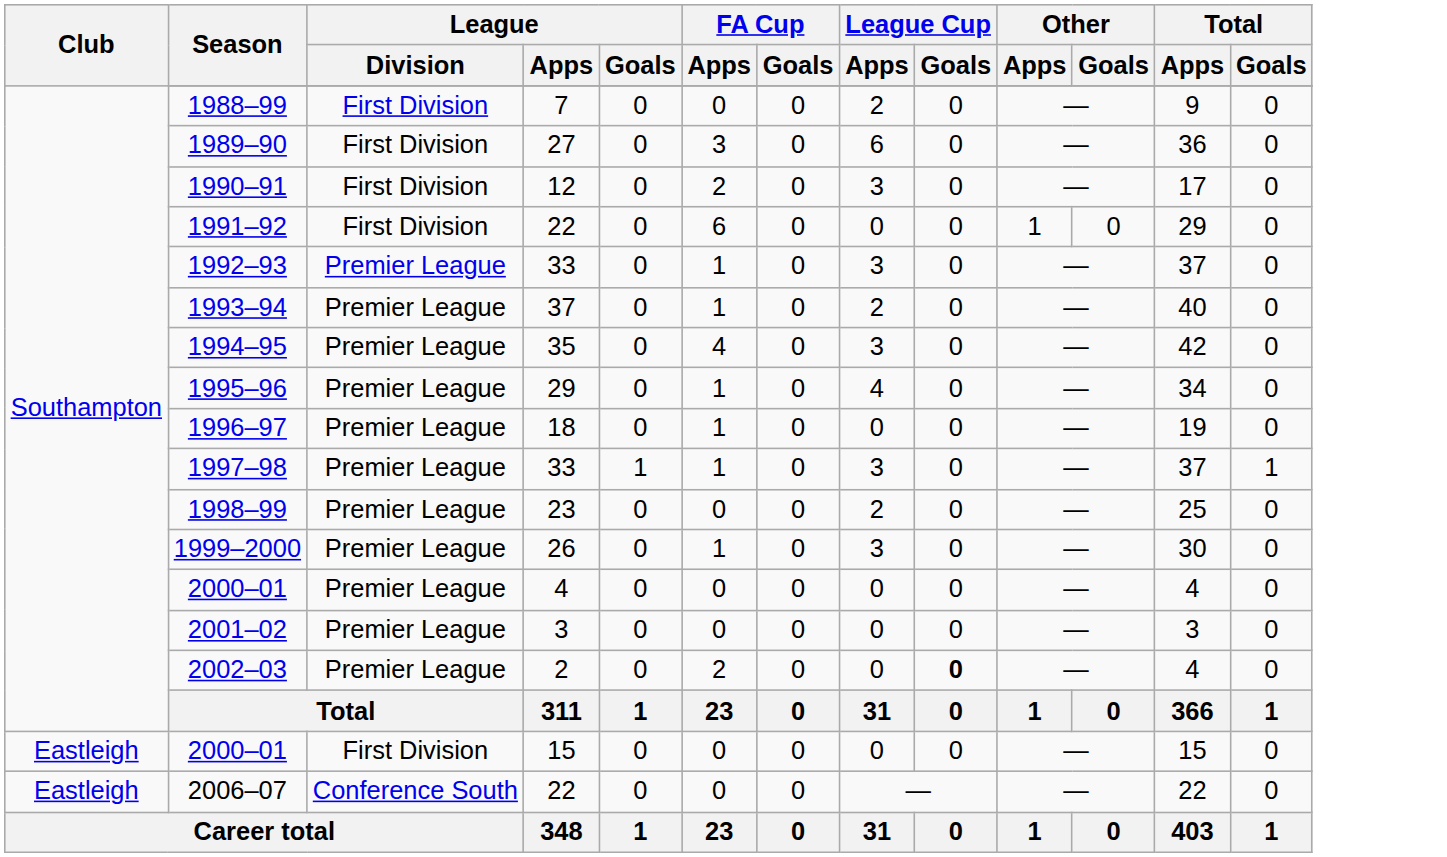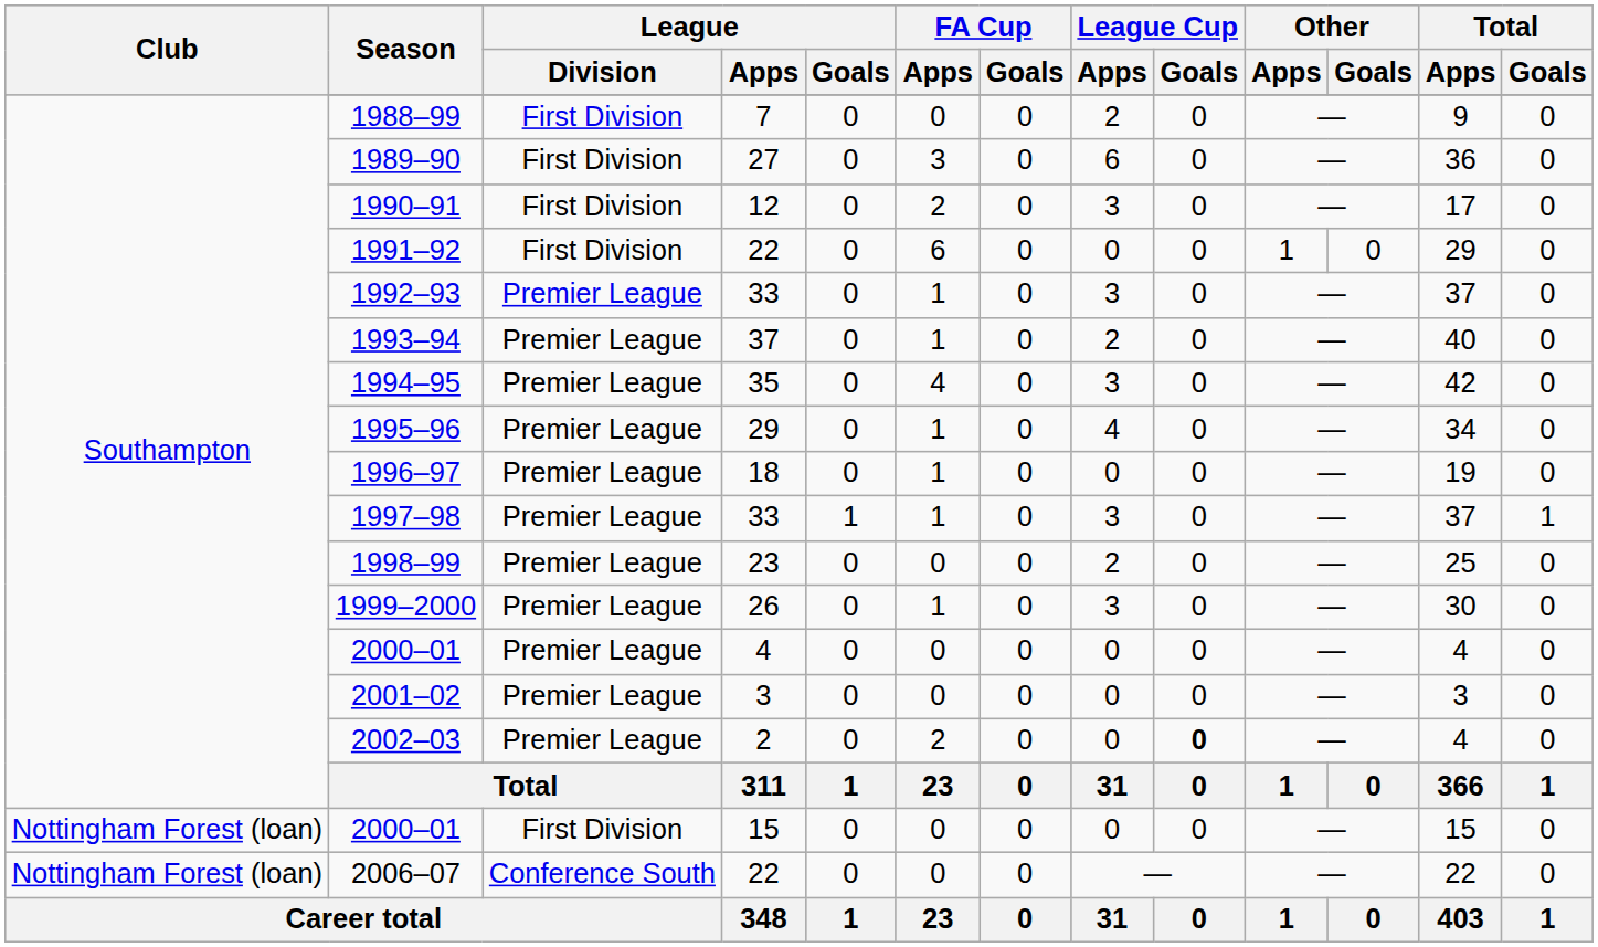2000–01 / 15 | Club: Eastleigh -> Nottingham Forest (loan)
2006–07 | Club: Eastleigh -> Nottingham Forest (loan)
